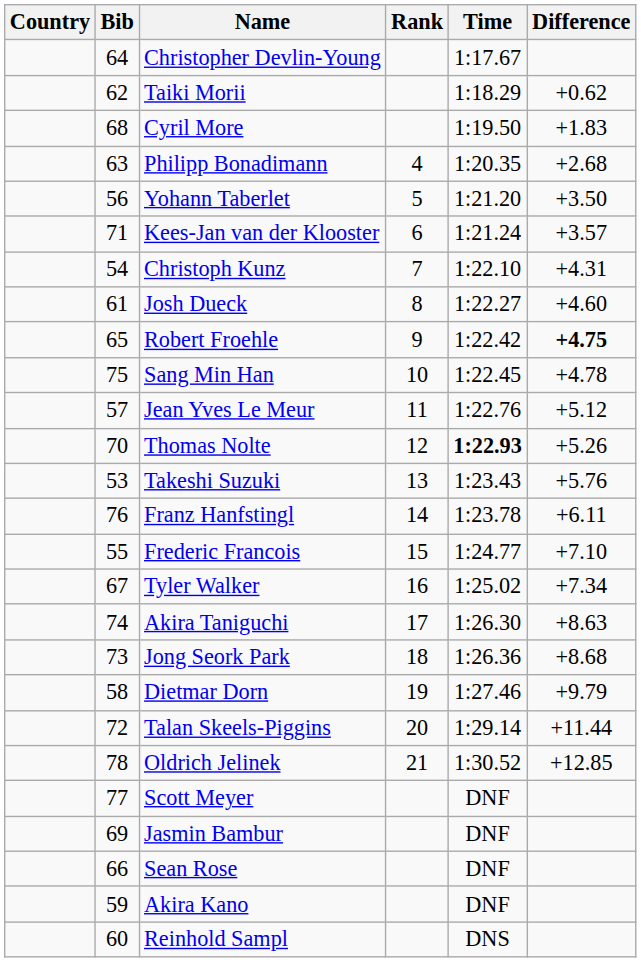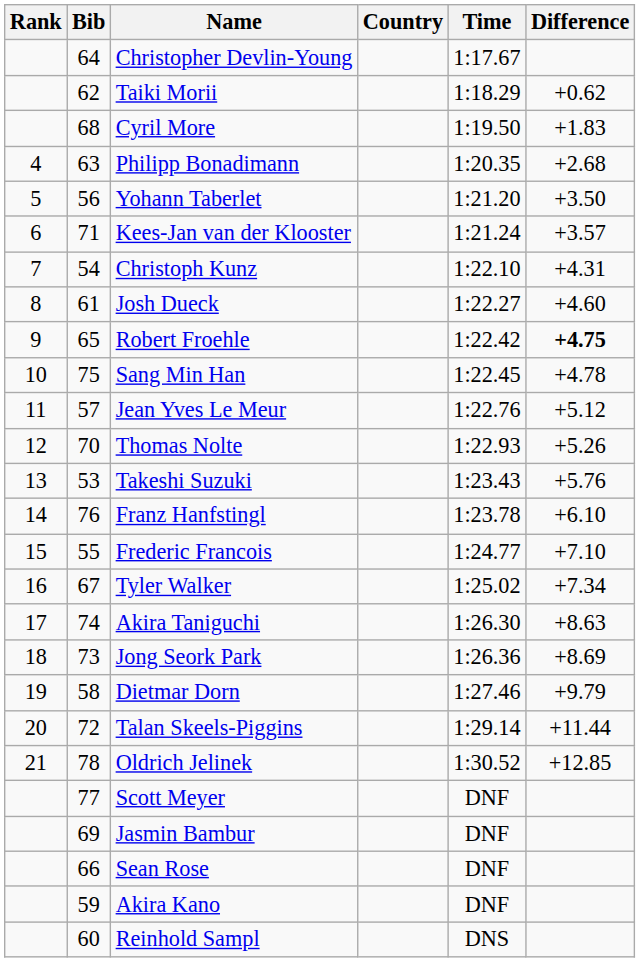columns swapped: Rank <-> Country
Thomas Nolte | Time: bold -> normal
Franz Hanfstingl | Difference: +6.11 -> +6.10
Jong Seork Park | Difference: +8.68 -> +8.69
